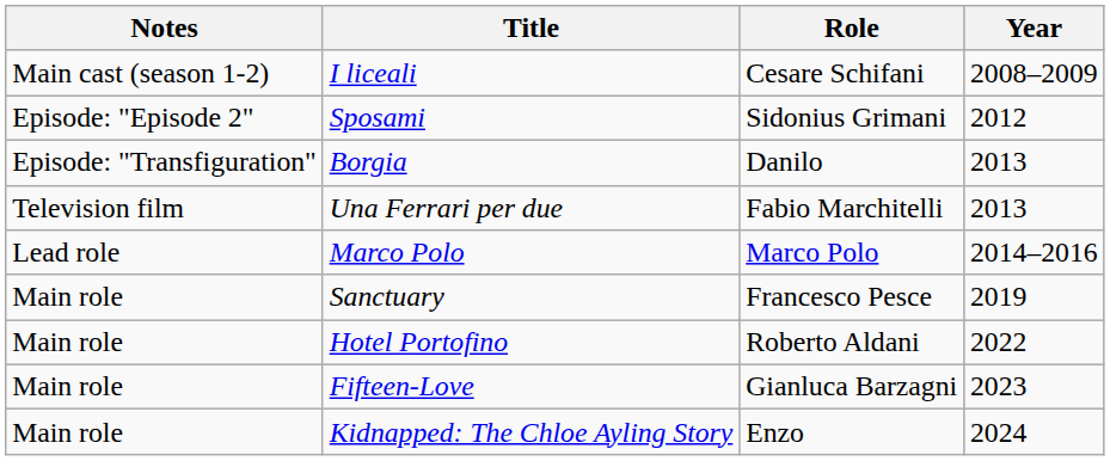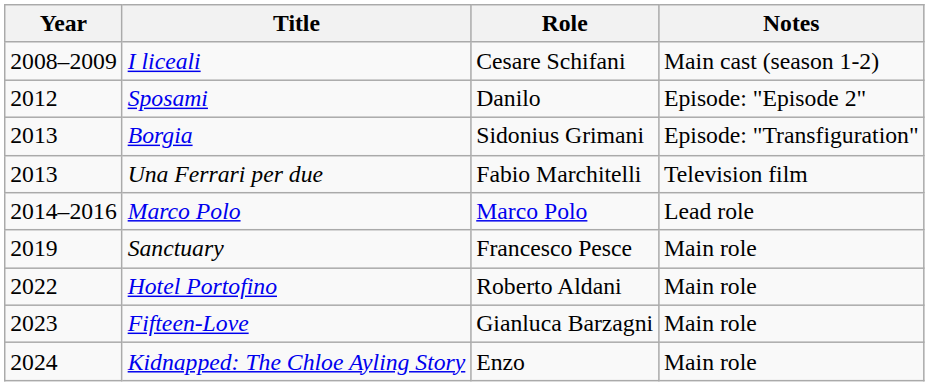columns swapped: Year <-> Notes
Sposami | Role: Sidonius Grimani -> Danilo
Borgia | Role: Danilo -> Sidonius Grimani
